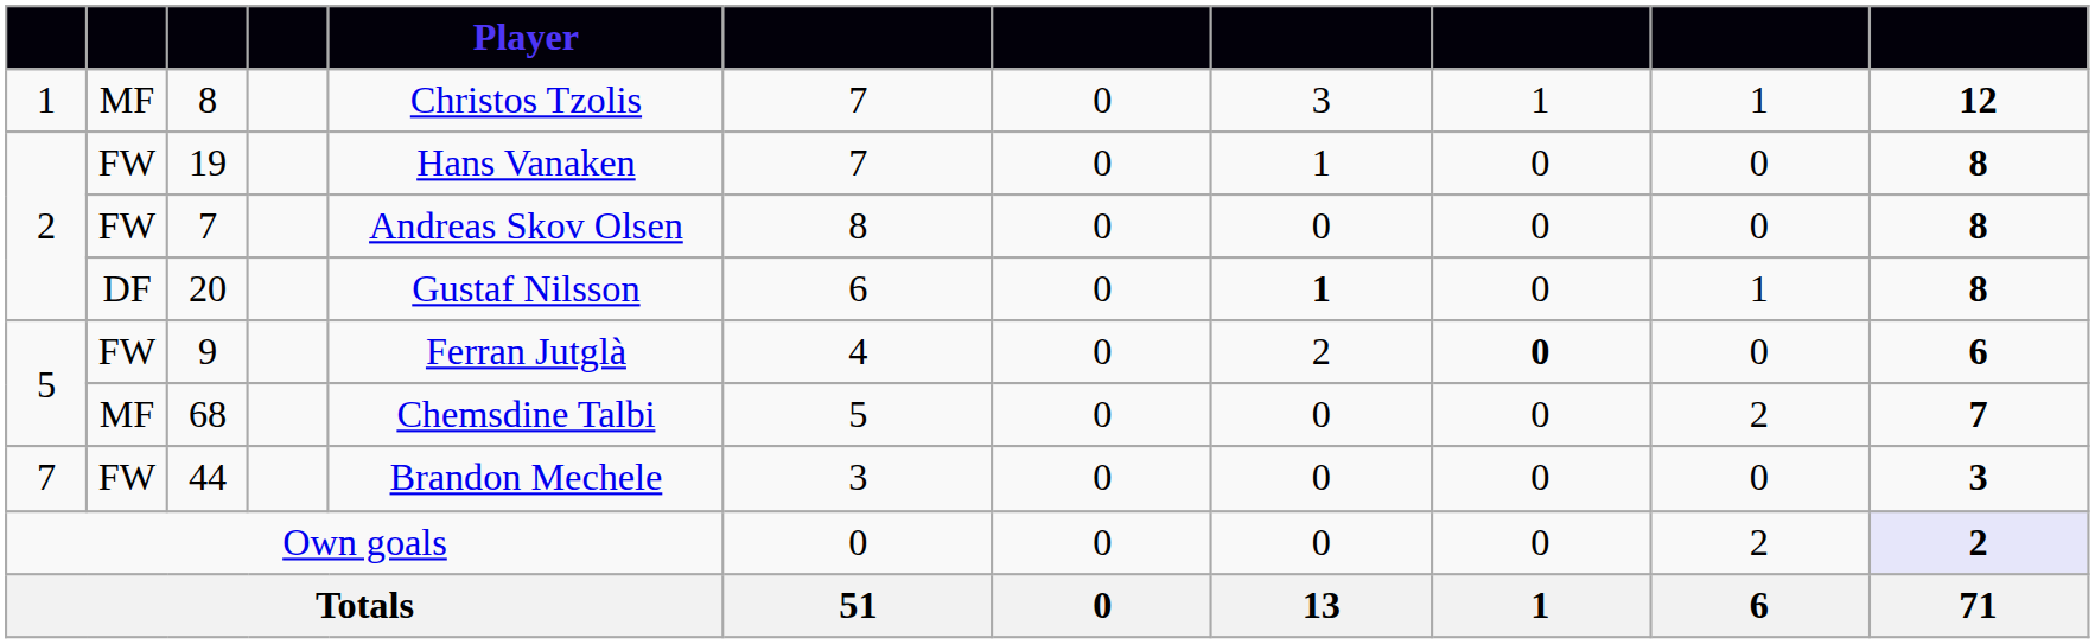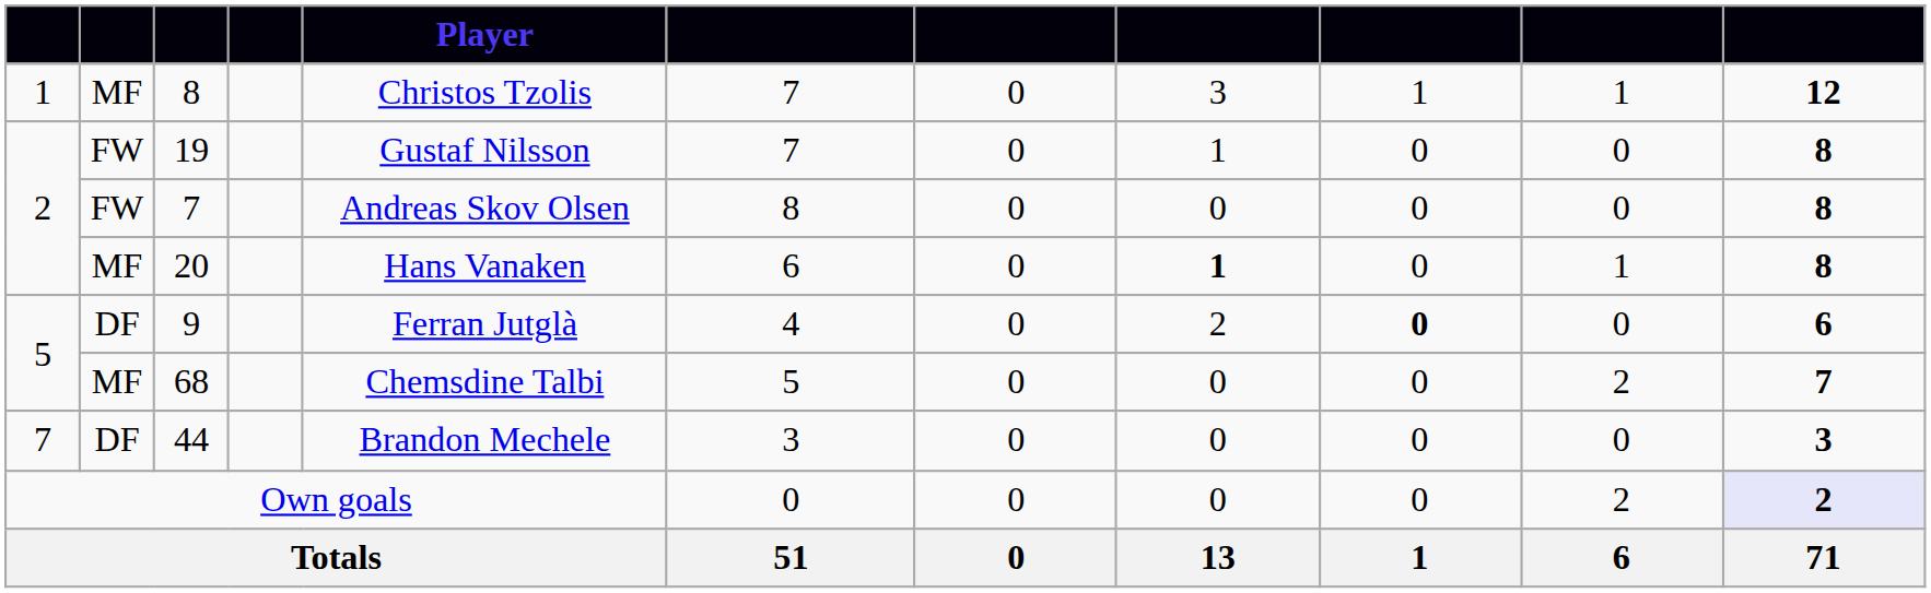19 | Player: Hans Vanaken -> Gustaf Nilsson
20 | column 2: DF -> MF
20 | Player: Gustaf Nilsson -> Hans Vanaken
9 | column 2: FW -> DF
44 | column 2: FW -> DF
